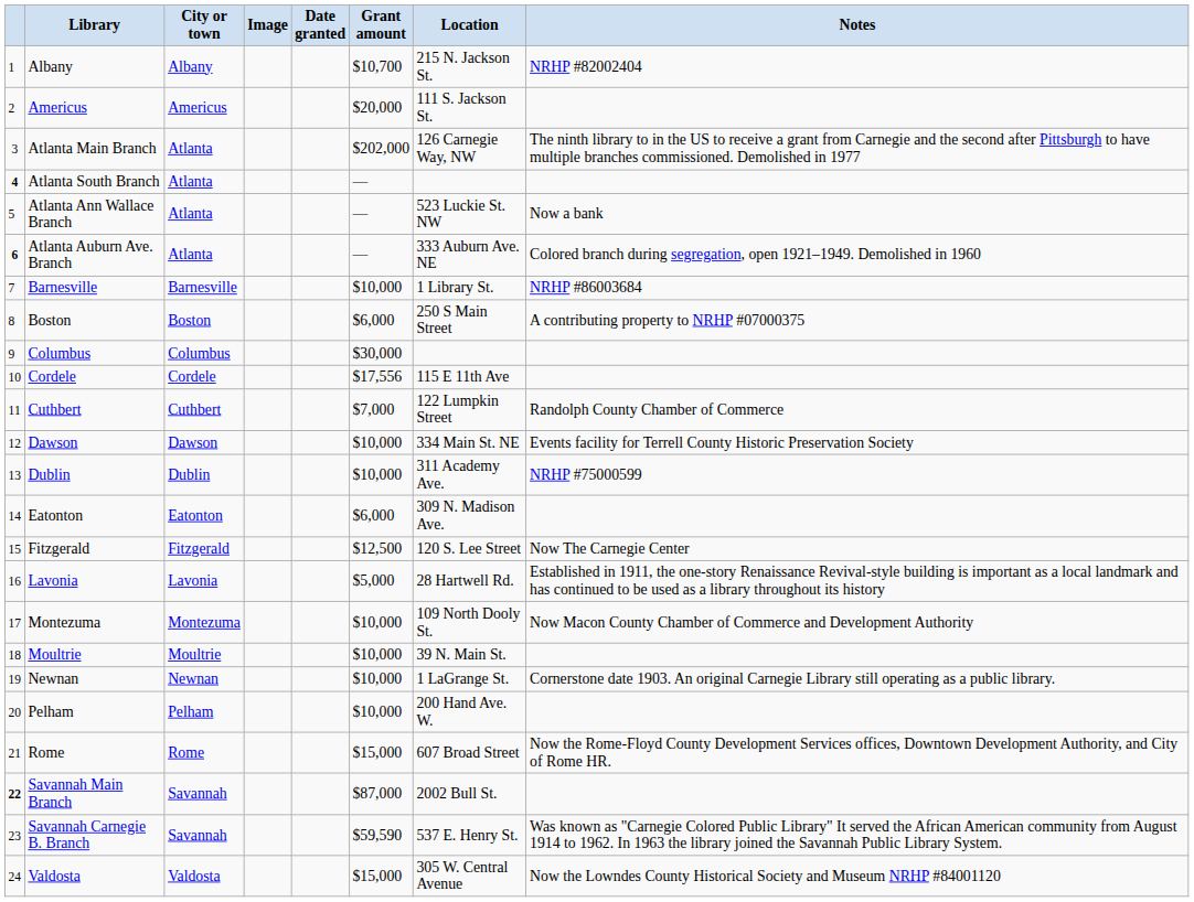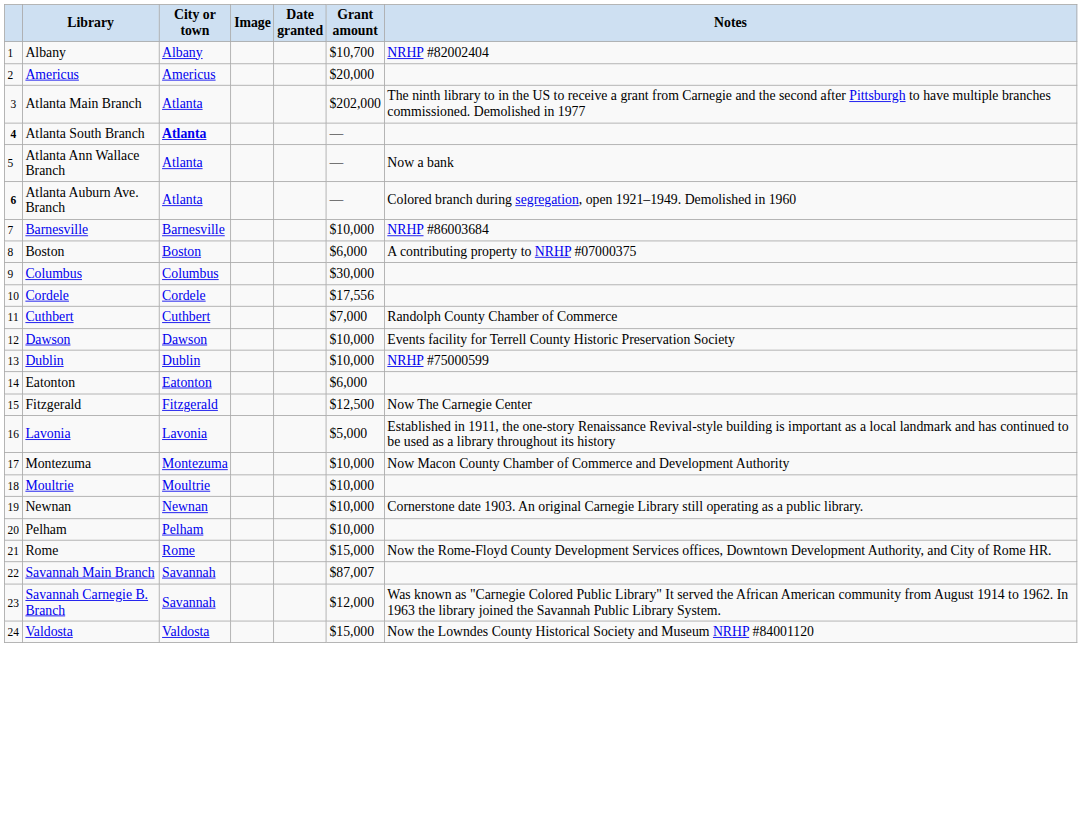- column: Location | 215 N. Jackson St. | 111 S. Jackson St. | 126 Carnegie Way, NW | 523 Luckie St. NW | 333 Auburn Ave. NE | 1 Library St. | 250 S Main Street | 115 E 11th Ave | 122 Lumpkin Street | 334 Main St. NE | 311 Academy Ave. | 309 N. Madison Ave. | 120 S. Lee Street | 28 Hartwell Rd. | 109 North Dooly St. | 39 N. Main St. | 1 LaGrange St. | 200 Hand Ave. W. | 607 Broad Street | 2002 Bull St. | 537 E. Henry St. | 305 W. Central Avenue
Atlanta South Branch | City or town: normal -> bold
Savannah Main Branch | column 1: bold -> normal
Savannah Main Branch | Grant amount: $87,000 -> $87,007
Savannah Carnegie B. Branch | Grant amount: $59,590 -> $12,000
